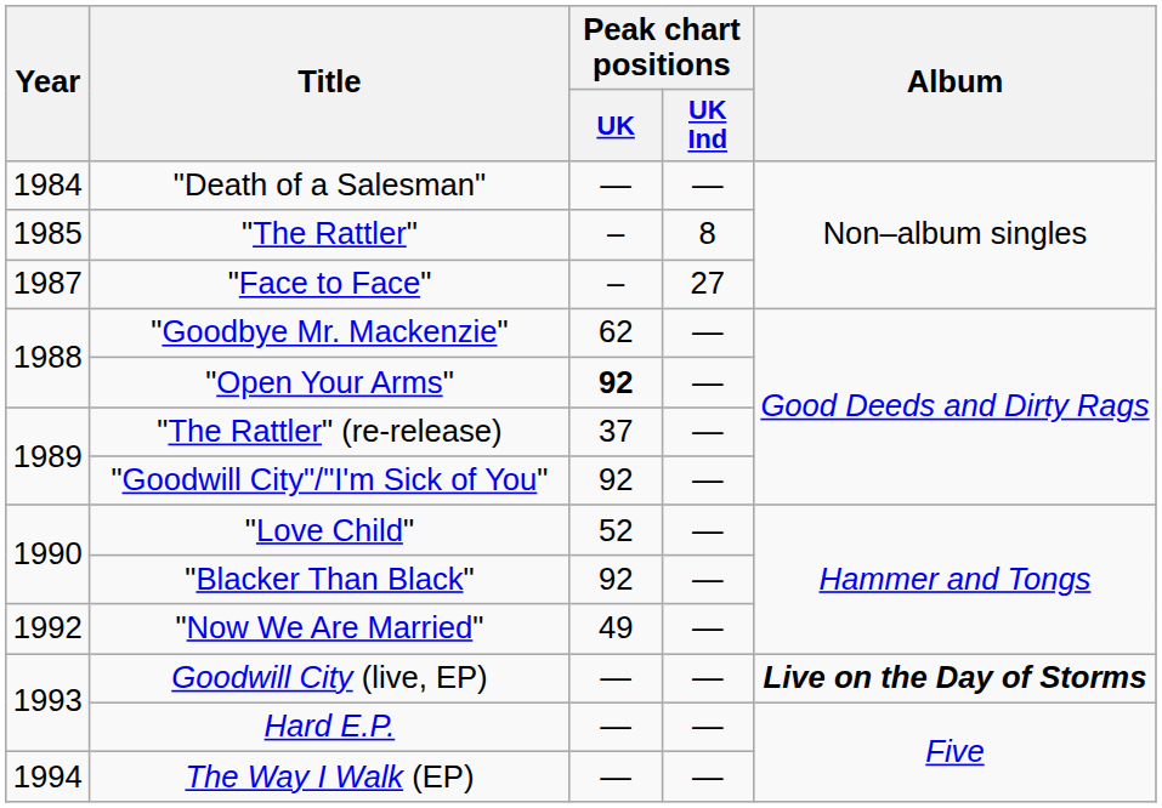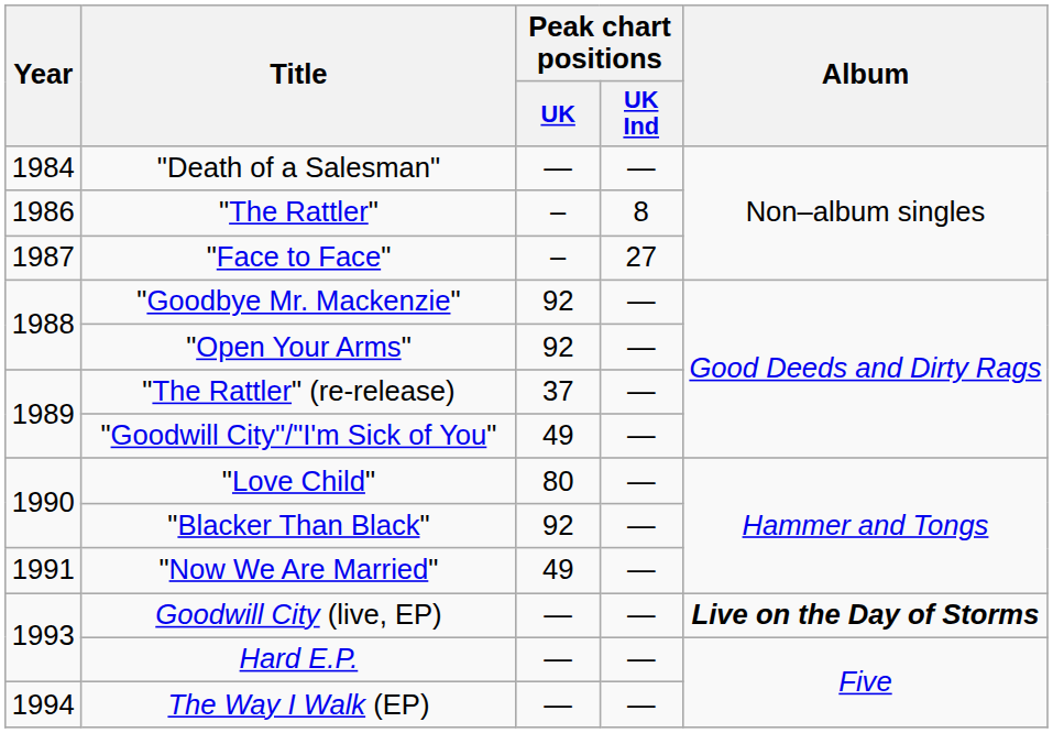"The Rattler" | Year: 1985 -> 1986
"Goodbye Mr. Mackenzie" | Peak chart positions / UK: 62 -> 92
"Open Your Arms" | Peak chart positions / UK: bold -> normal
"Goodwill City"/"I'm Sick of You" | Peak chart positions / UK: 92 -> 49
"Love Child" | Peak chart positions / UK: 52 -> 80
"Now We Are Married" | Year: 1992 -> 1991
